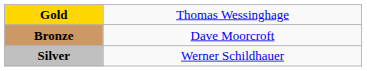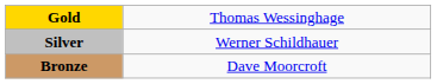rows swapped: Silver <-> Bronze
